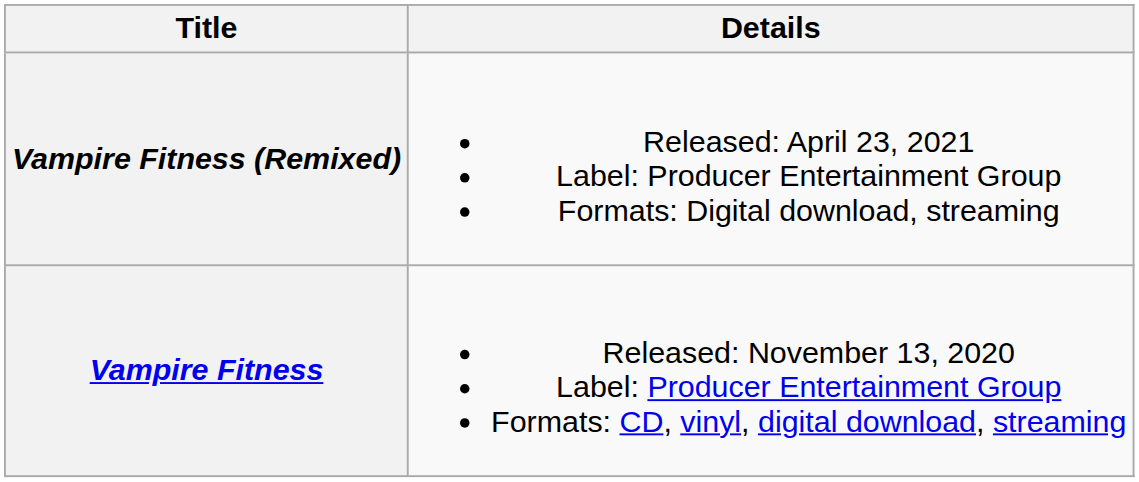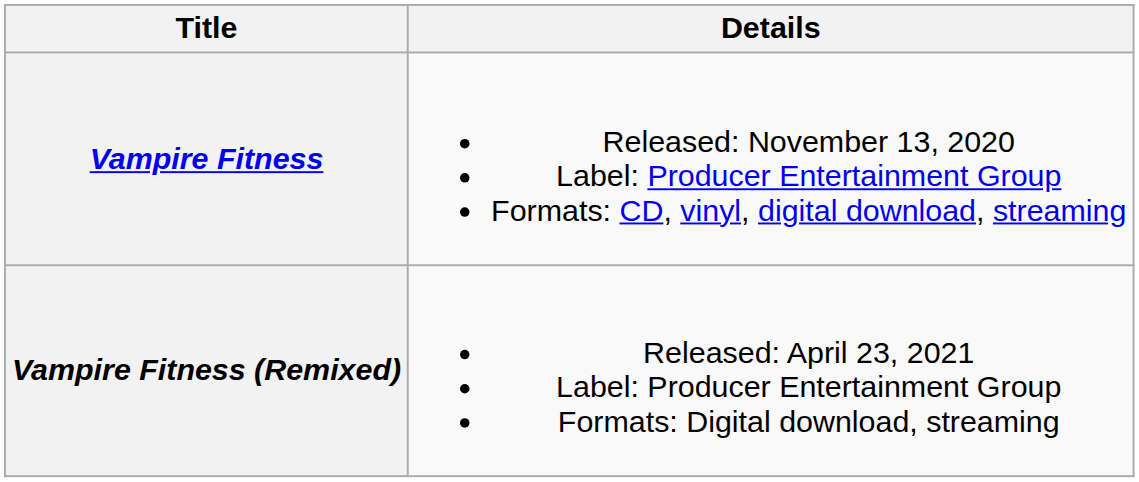rows swapped: Vampire Fitness <-> Vampire Fitness (Remixed)
